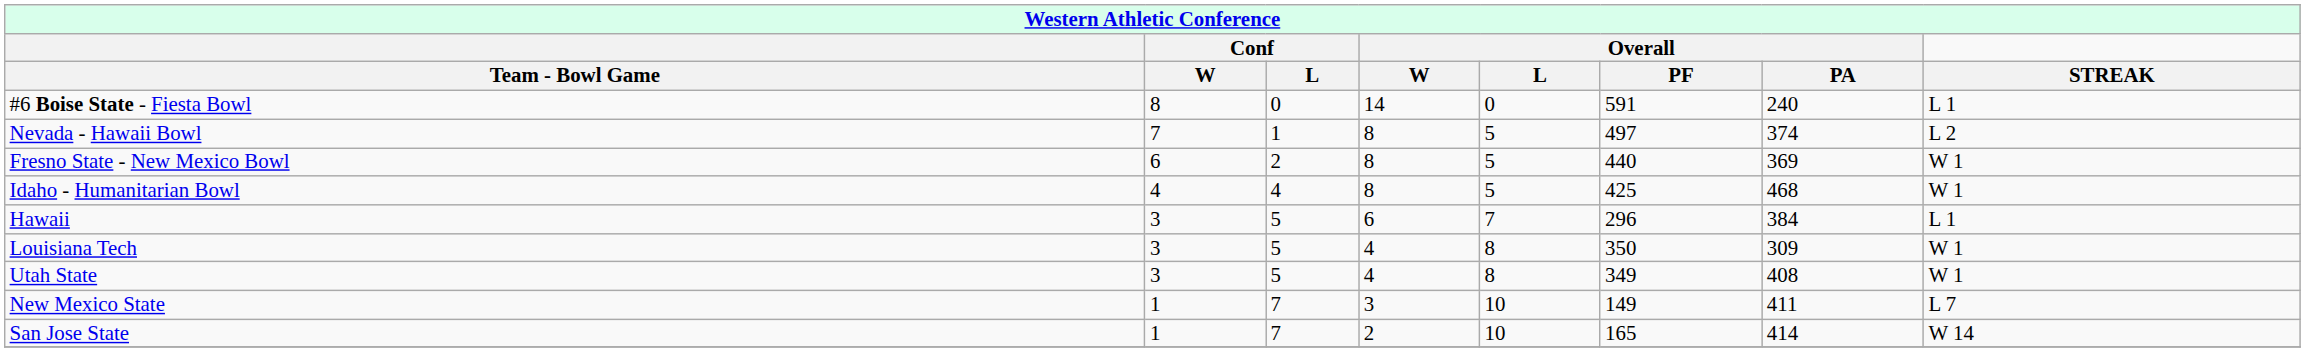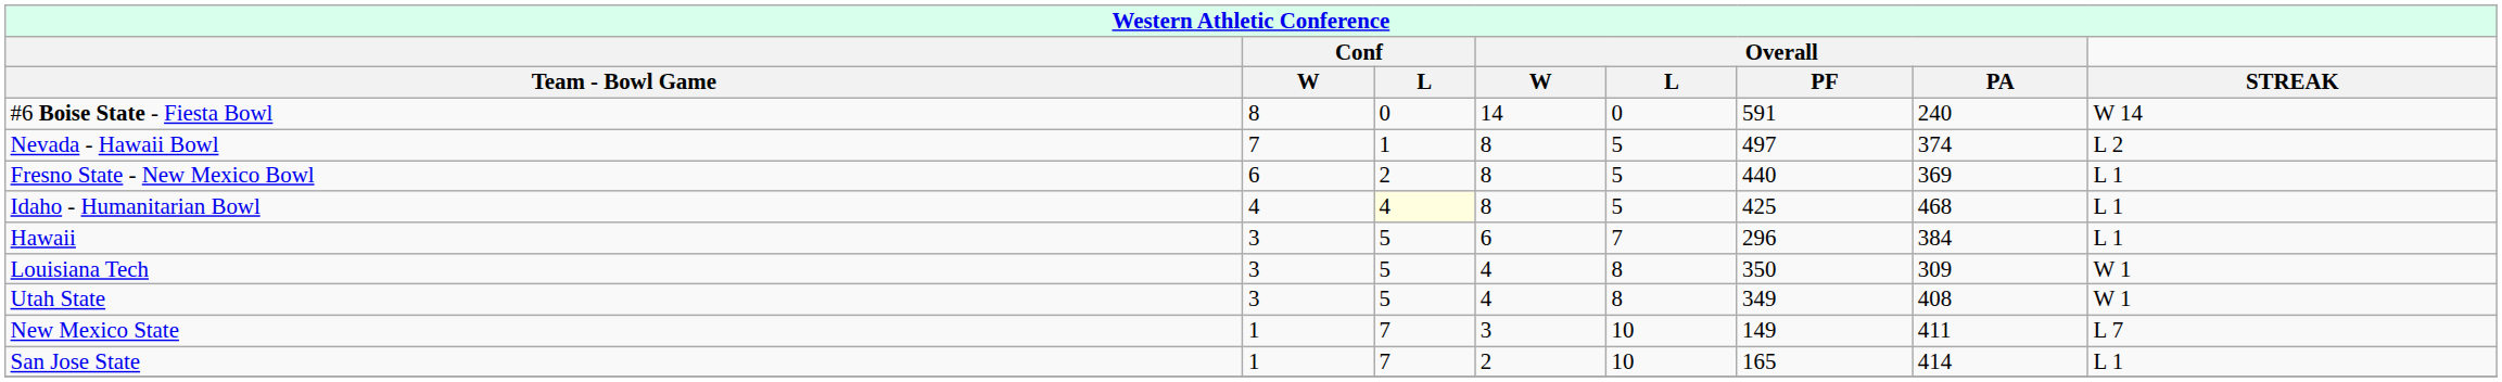#6 Boise State - Fiesta Bowl | STREAK: L 1 -> W 14
Fresno State - New Mexico Bowl | STREAK: W 1 -> L 1
Idaho - Humanitarian Bowl | Conf / L: no background -> lightyellow background
Idaho - Humanitarian Bowl | STREAK: W 1 -> L 1
San Jose State | STREAK: W 14 -> L 1
